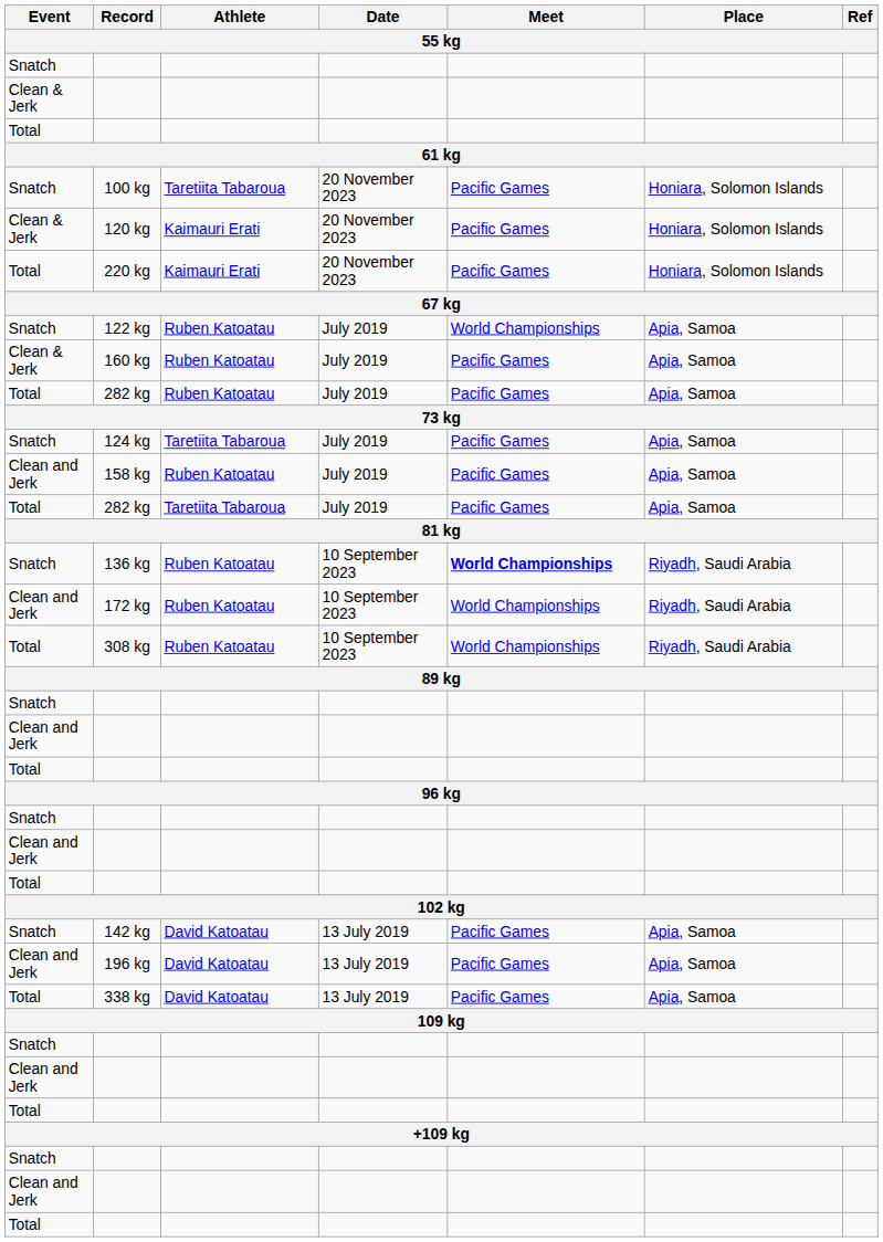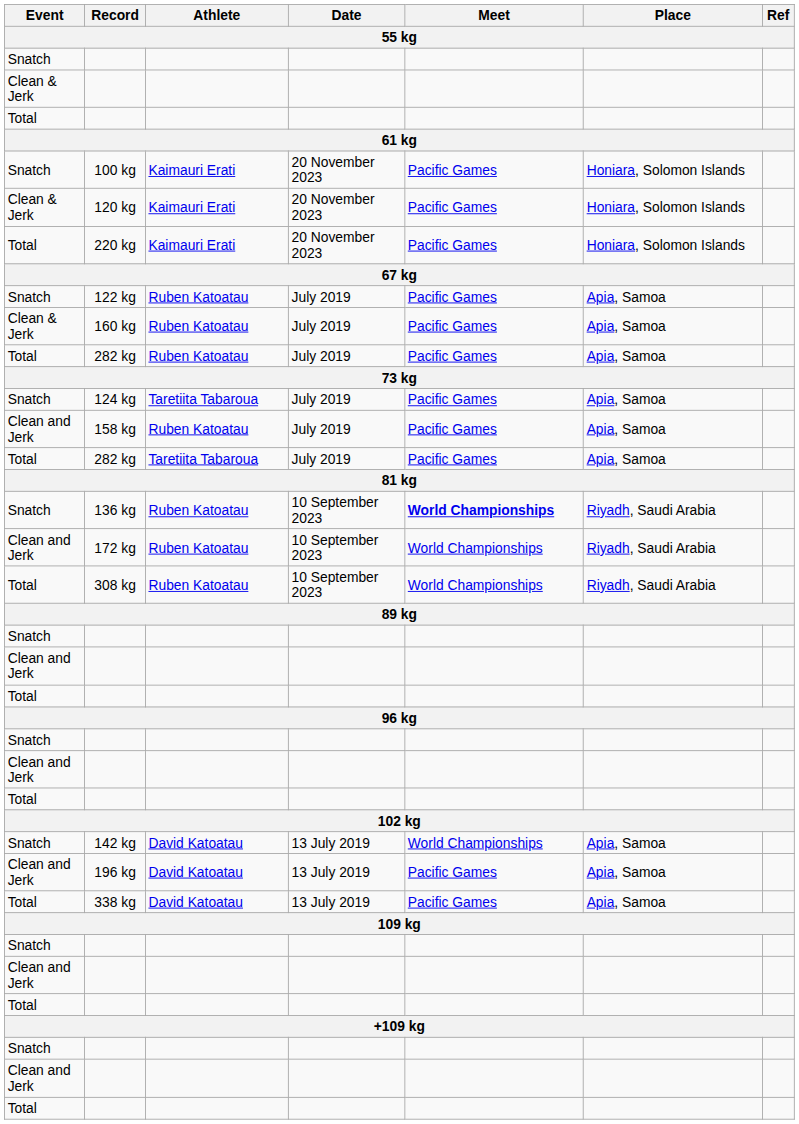100 kg | Athlete: Taretiita Tabaroua -> Kaimauri Erati
122 kg | Meet: World Championships -> Pacific Games
142 kg | Meet: Pacific Games -> World Championships
